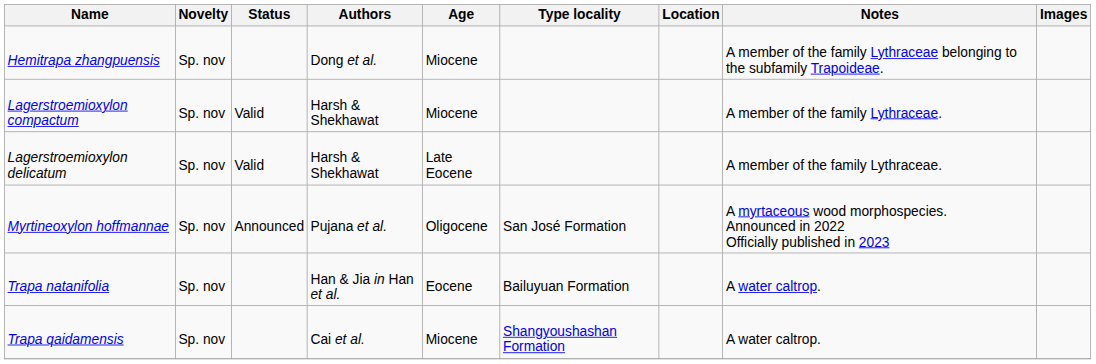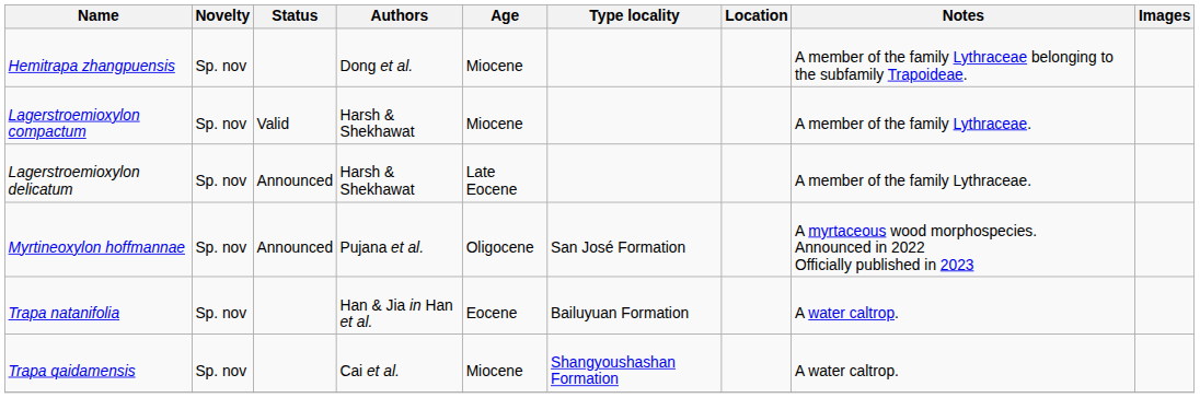Lagerstroemioxylon delicatum | Status: Valid -> Announced
